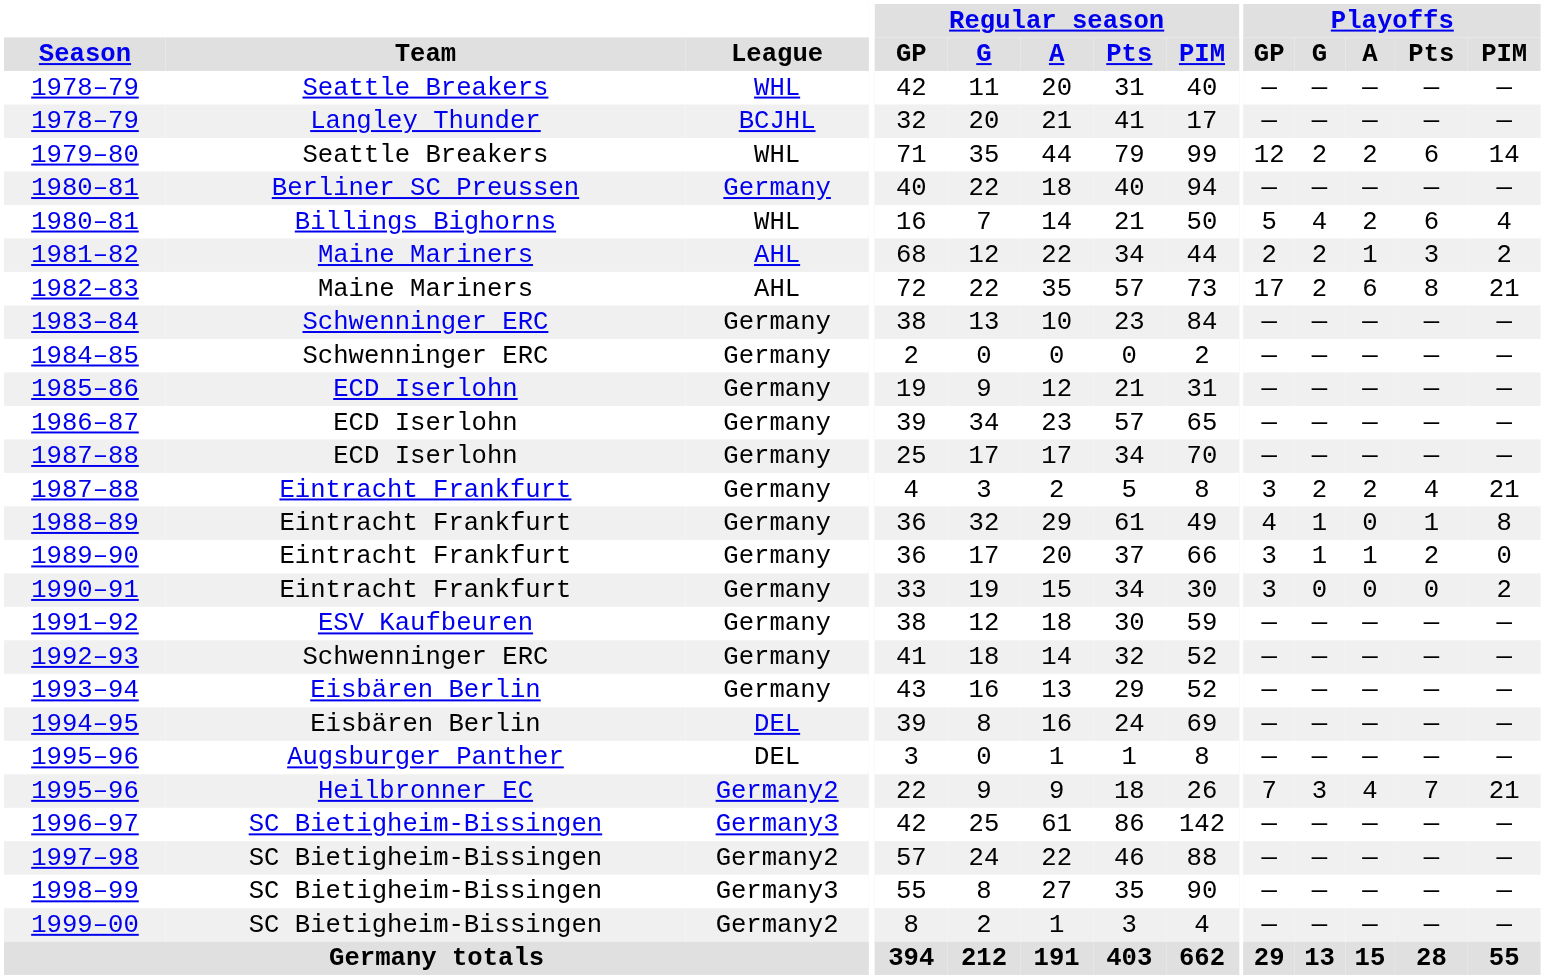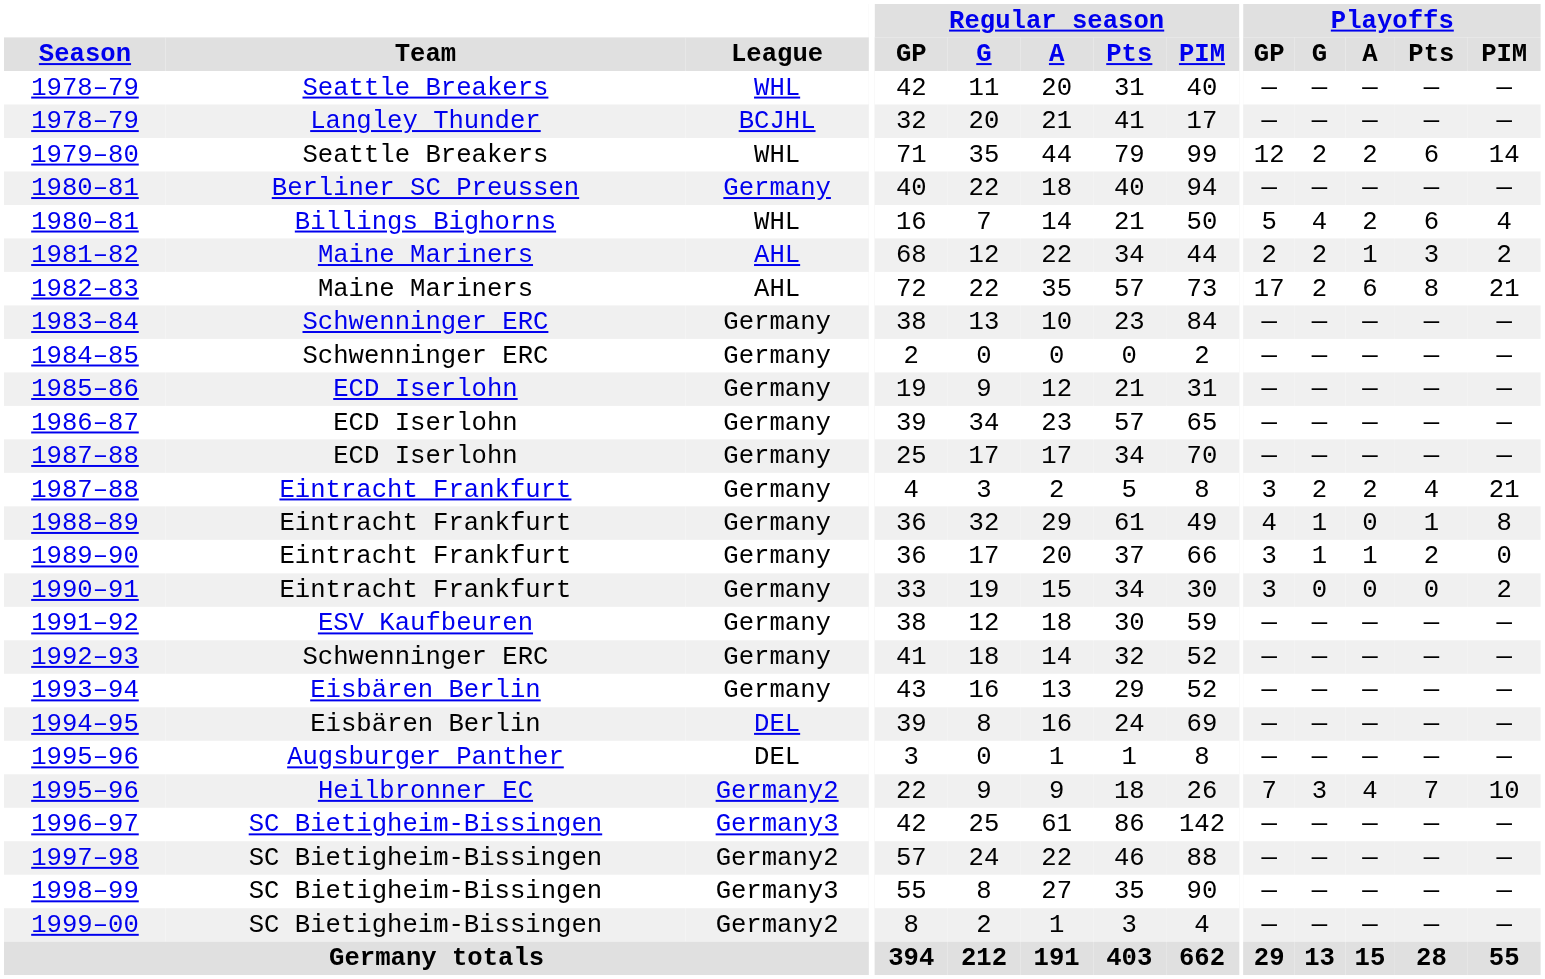1995–96 / Heilbronner EC | Playoffs / PIM: 21 -> 10
